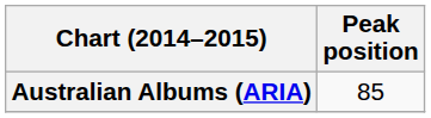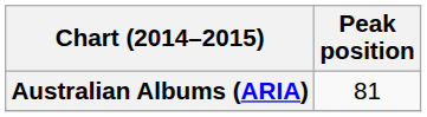Australian Albums (ARIA) | Peak position: 85 -> 81
